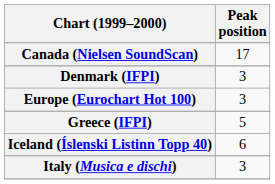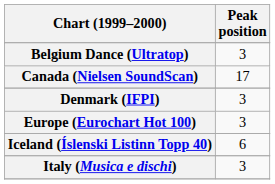+ row: Belgium Dance (Ultratop) | 3
- row: Greece (IFPI) | 5
